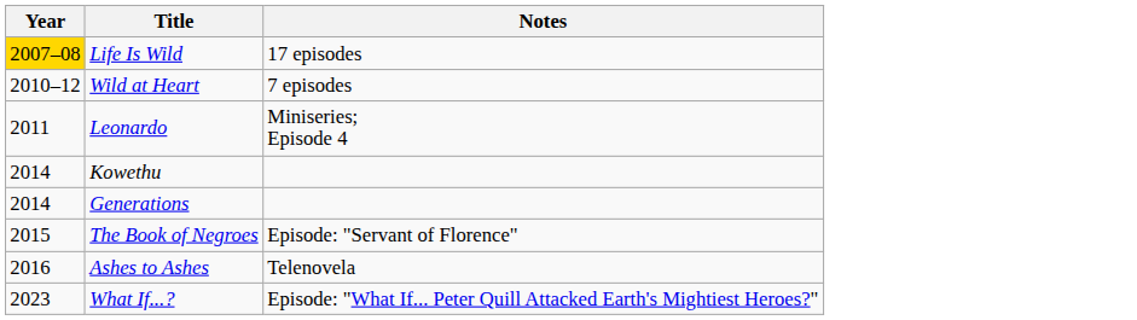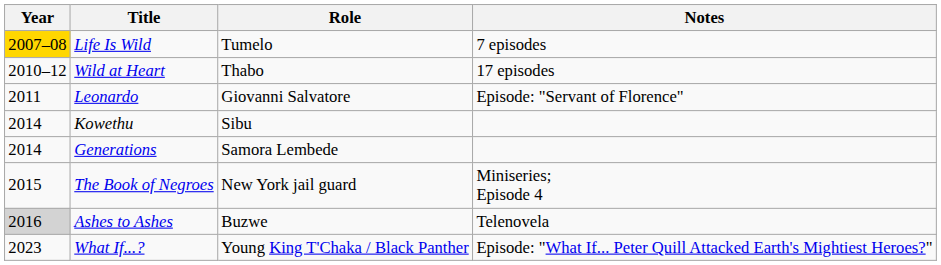+ column: Role | Tumelo | Thabo | Giovanni Salvatore | Sibu | Samora Lembede | New York jail guard | Buzwe | Young King T'Chaka / Black Panther
Life Is Wild | Notes: 17 episodes -> 7 episodes
Wild at Heart | Notes: 7 episodes -> 17 episodes
Leonardo | Notes: Miniseries; Episode 4 -> Episode: "Servant of Florence"
The Book of Negroes | Notes: Episode: "Servant of Florence" -> Miniseries; Episode 4
Ashes to Ashes | Year: no background -> lightgrey background
